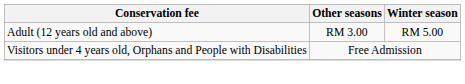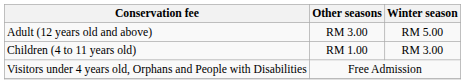+ row: Children (4 to 11 years old) | RM 1.00 | RM 3.00
